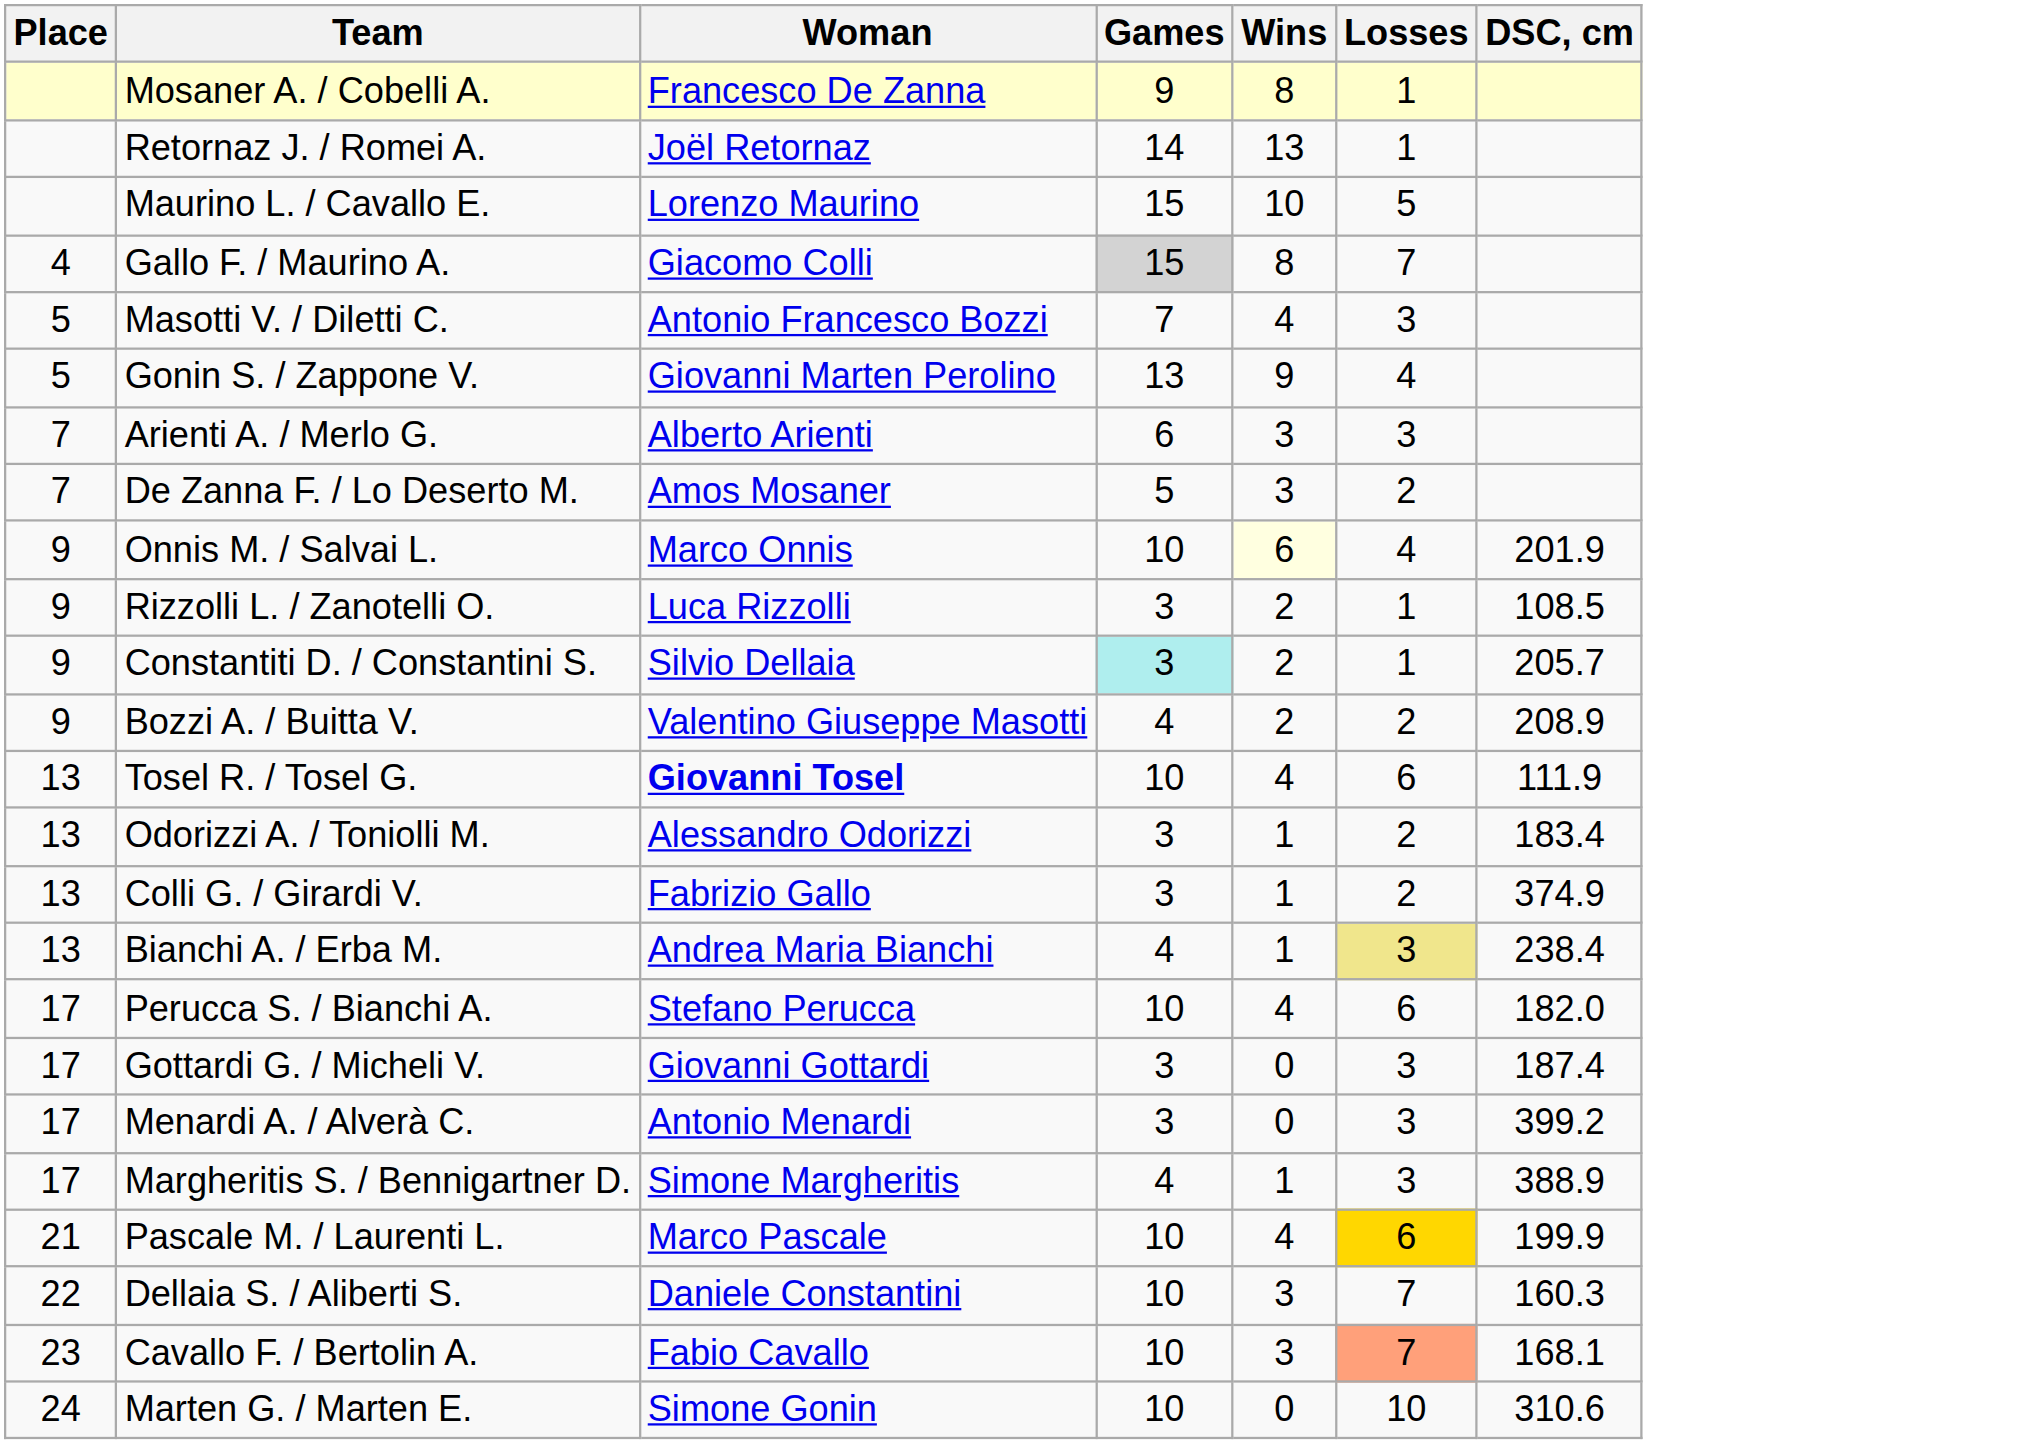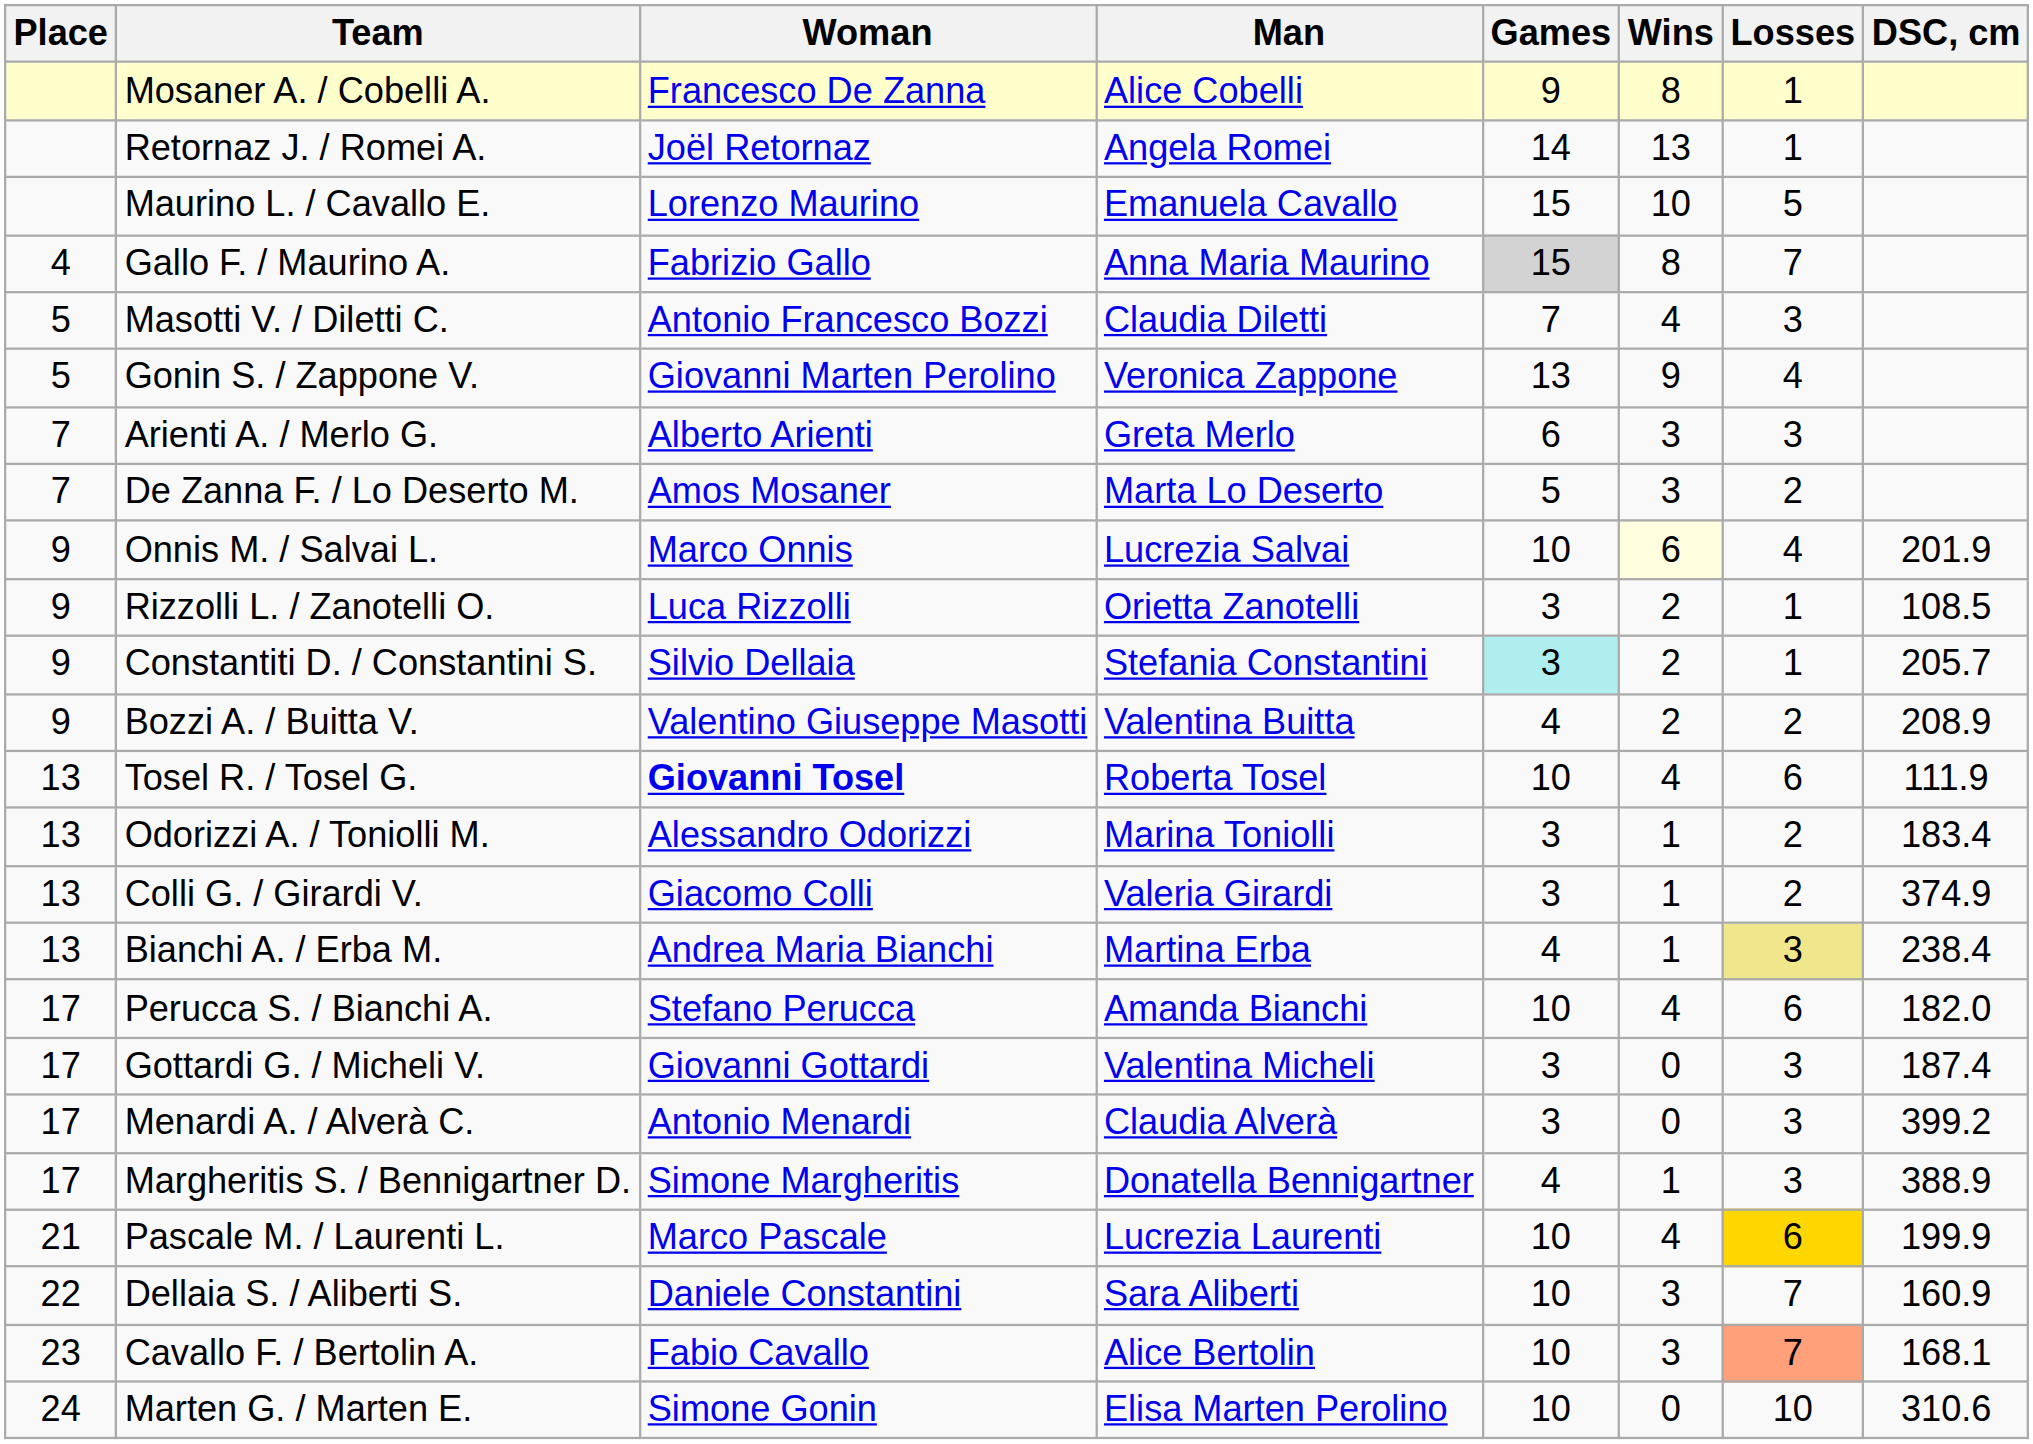+ column: Man | Alice Cobelli | Angela Romei | Emanuela Cavallo | Anna Maria Maurino | Claudia Diletti | Veronica Zappone | Greta Merlo | Marta Lo Deserto | Lucrezia Salvai | Orietta Zanotelli | Stefania Constantini | Valentina Buitta | Roberta Tosel | Marina Toniolli | Valeria Girardi | Martina Erba | Amanda Bianchi | Valentina Micheli | Claudia Alverà | Donatella Bennigartner | Lucrezia Laurenti | Sara Aliberti | Alice Bertolin | Elisa Marten Perolino
Gallo F. / Maurino A. | Woman: Giacomo Colli -> Fabrizio Gallo
Colli G. / Girardi V. | Woman: Fabrizio Gallo -> Giacomo Colli
Dellaia S. / Aliberti S. | DSC, cm: 160.3 -> 160.9
